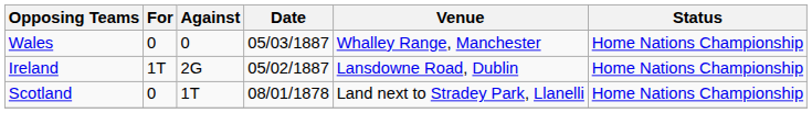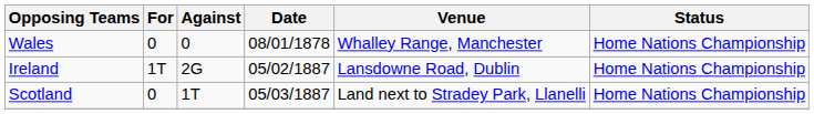Wales | Date: 05/03/1887 -> 08/01/1878
Scotland | Date: 08/01/1878 -> 05/03/1887
